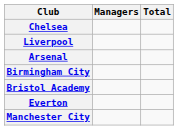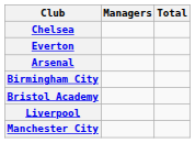rows swapped: Liverpool <-> Everton
